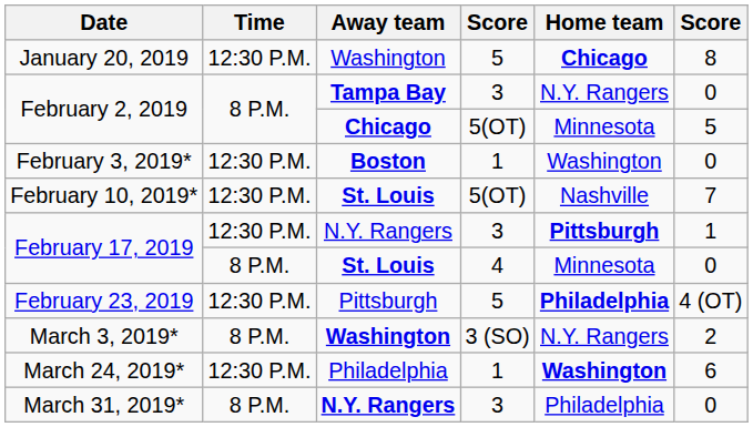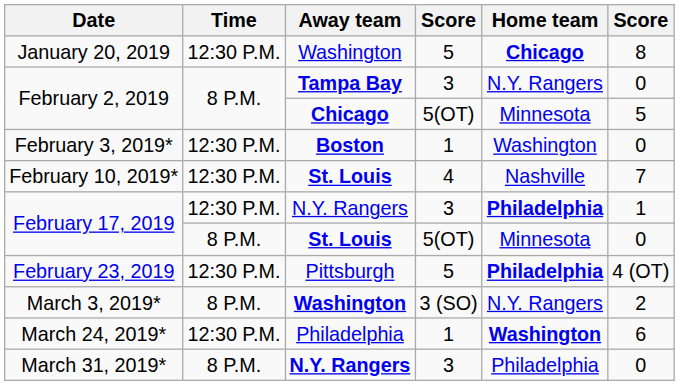February 10, 2019* | column 4: 5(OT) -> 4
February 17, 2019 / N.Y. Rangers | Home team: Pittsburgh -> Philadelphia
February 17, 2019 / St. Louis | column 4: 4 -> 5(OT)
